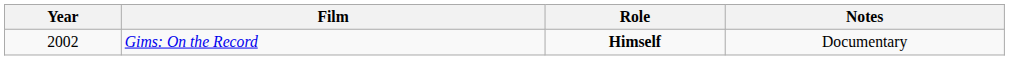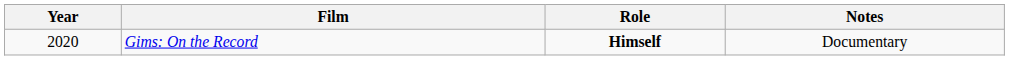Gims: On the Record | Year: 2002 -> 2020
